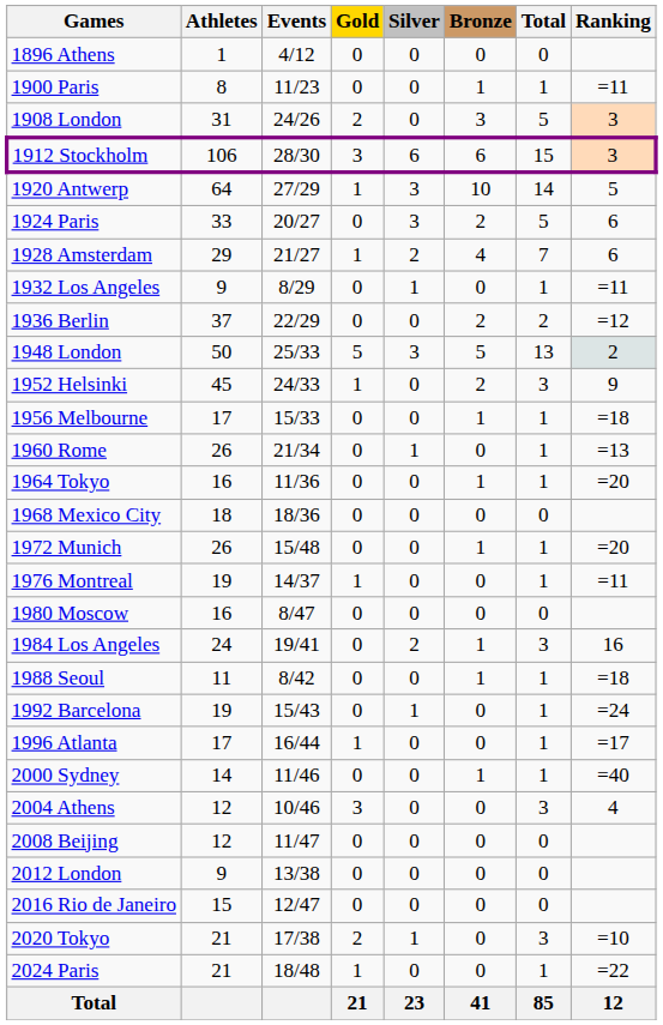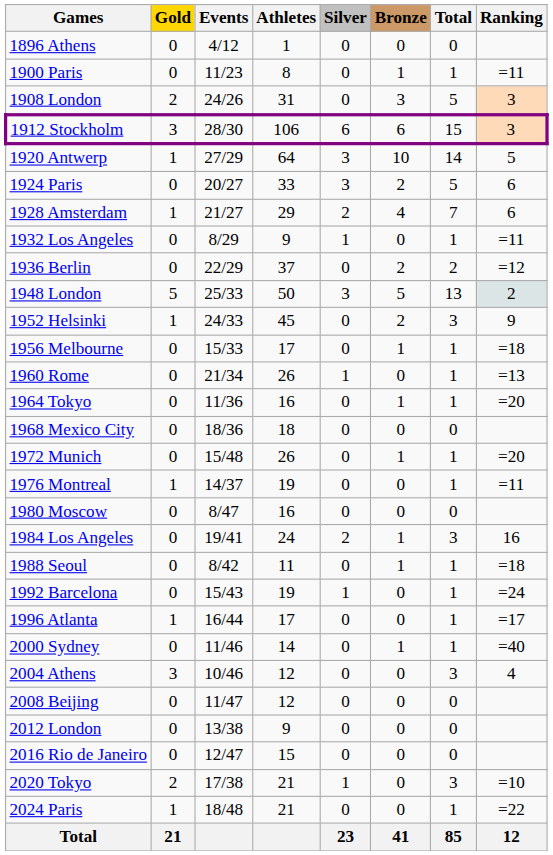columns swapped: Athletes <-> Gold
